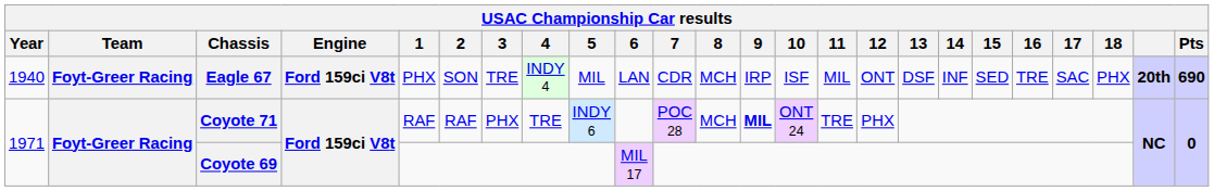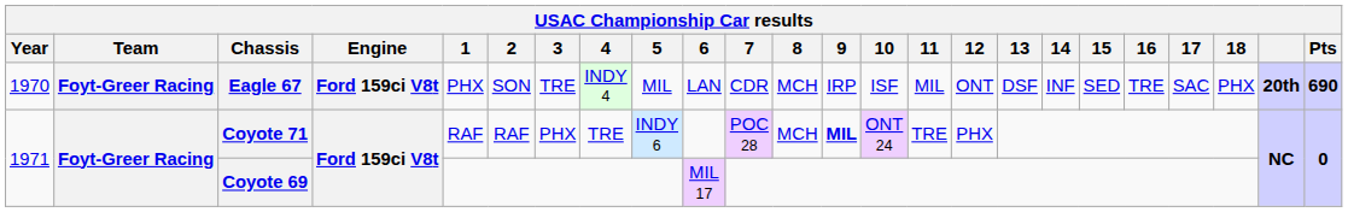Eagle 67 | Year: 1940 -> 1970
